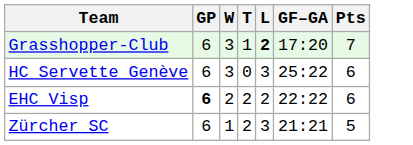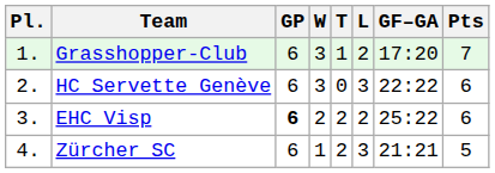+ column: Pl. | 1. | 2. | 3. | 4.
Grasshopper-Club | L: bold -> normal
HC Servette Genève | GF–GA: 25:22 -> 22:22
EHC Visp | GF–GA: 22:22 -> 25:22
